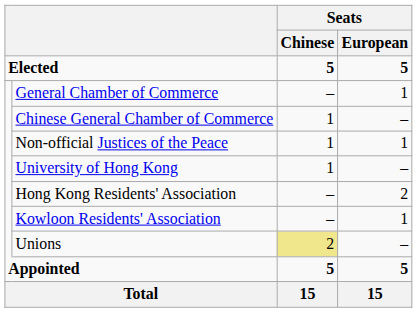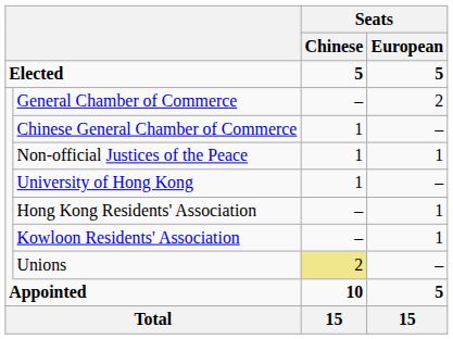General Chamber of Commerce | Seats / European: 1 -> 2
Hong Kong Residents' Association | Seats / European: 2 -> 1
Appointed | Seats / Chinese: 5 -> 10
